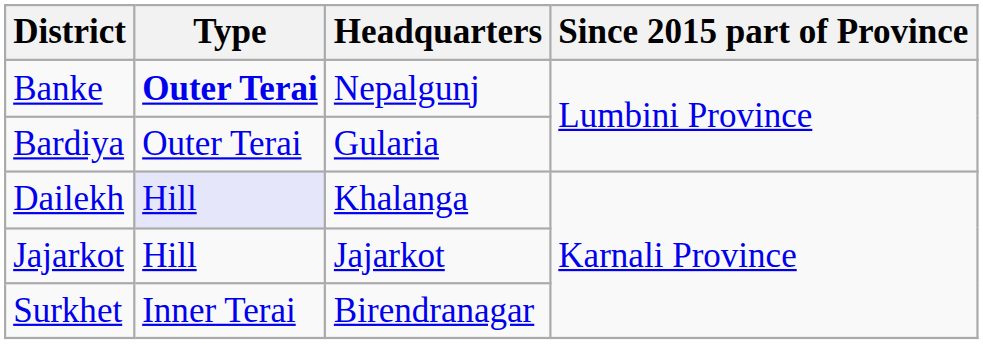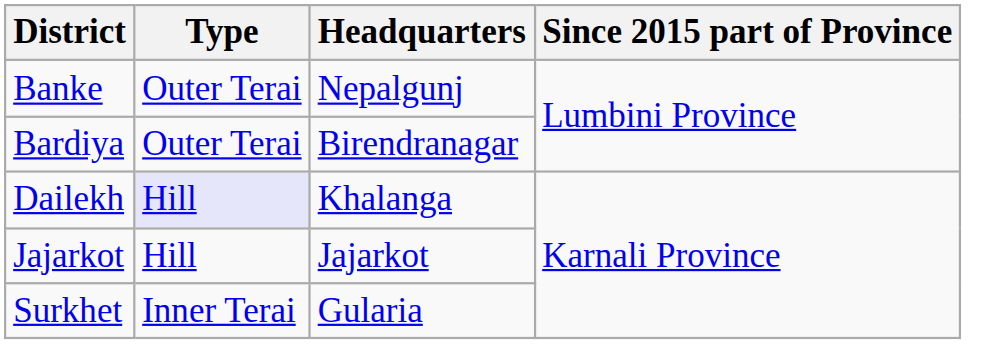Banke | Type: bold -> normal
Bardiya | Headquarters: Gularia -> Birendranagar
Surkhet | Headquarters: Birendranagar -> Gularia
